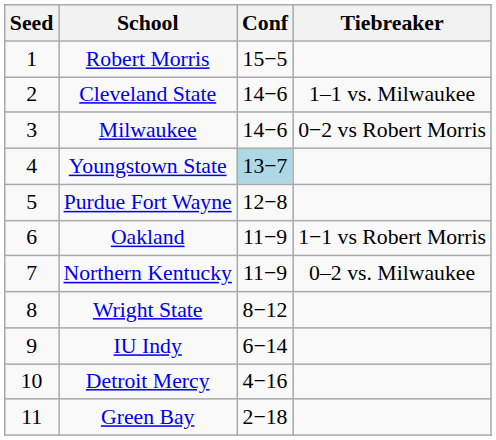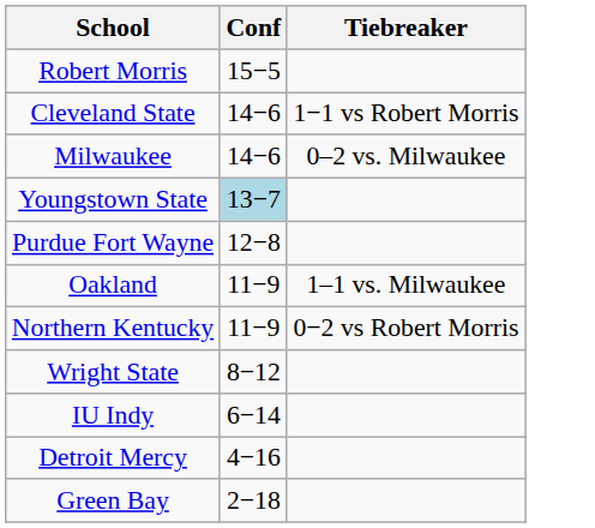- column: Seed | 1 | 2 | 3 | 4 | 5 | 6 | 7 | 8 | 9 | 10 | 11
Cleveland State | Tiebreaker: 1–1 vs. Milwaukee -> 1−1 vs Robert Morris
Milwaukee | Tiebreaker: 0−2 vs Robert Morris -> 0–2 vs. Milwaukee
Oakland | Tiebreaker: 1−1 vs Robert Morris -> 1–1 vs. Milwaukee
Northern Kentucky | Tiebreaker: 0–2 vs. Milwaukee -> 0−2 vs Robert Morris
